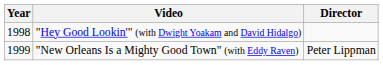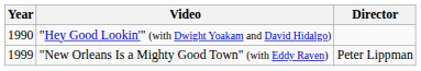"Hey Good Lookin'" (with Dwight Yoakam and David Hidalgo) | Year: 1998 -> 1990
